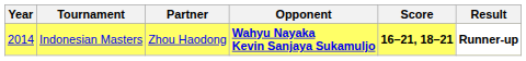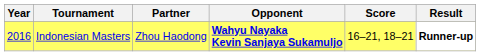Indonesian Masters | Year: 2014 -> 2016
Indonesian Masters | Score: bold -> normal
